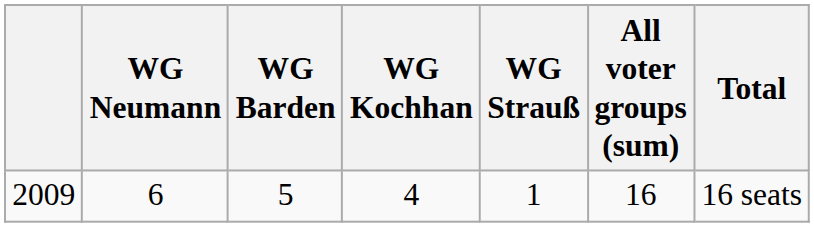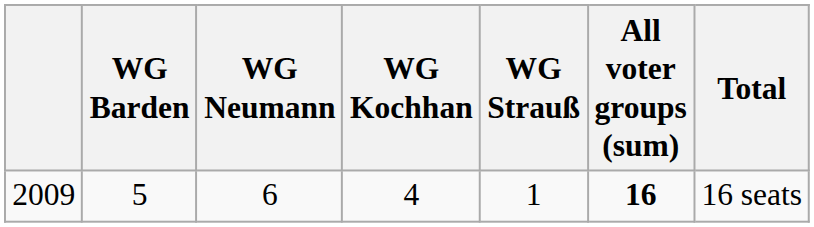columns swapped: WG Neumann <-> WG Barden
2009 | All voter groups (sum): normal -> bold
